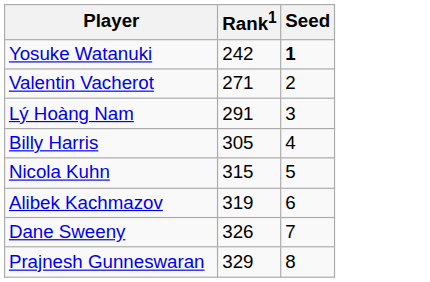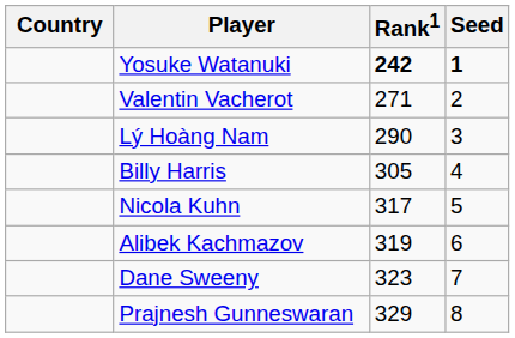+ column: Country
Yosuke Watanuki | Rank1: normal -> bold
Lý Hoàng Nam | Rank1: 291 -> 290
Nicola Kuhn | Rank1: 315 -> 317
Dane Sweeny | Rank1: 326 -> 323
